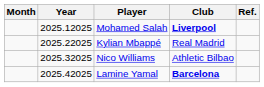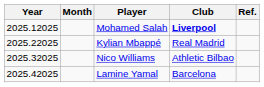columns swapped: Month <-> Year
Lamine Yamal | Club: bold -> normal
